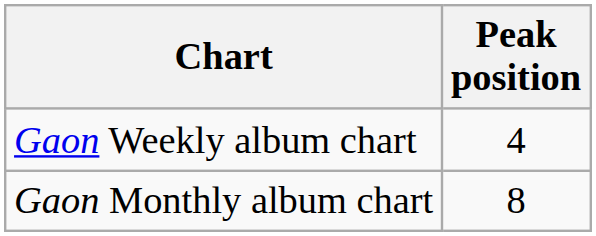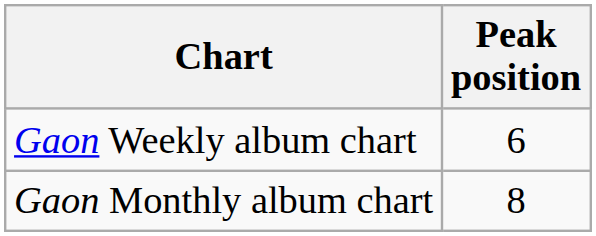Gaon Weekly album chart | Peak position: 4 -> 6
